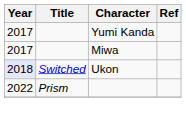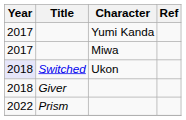+ row: 2018 | Giver
